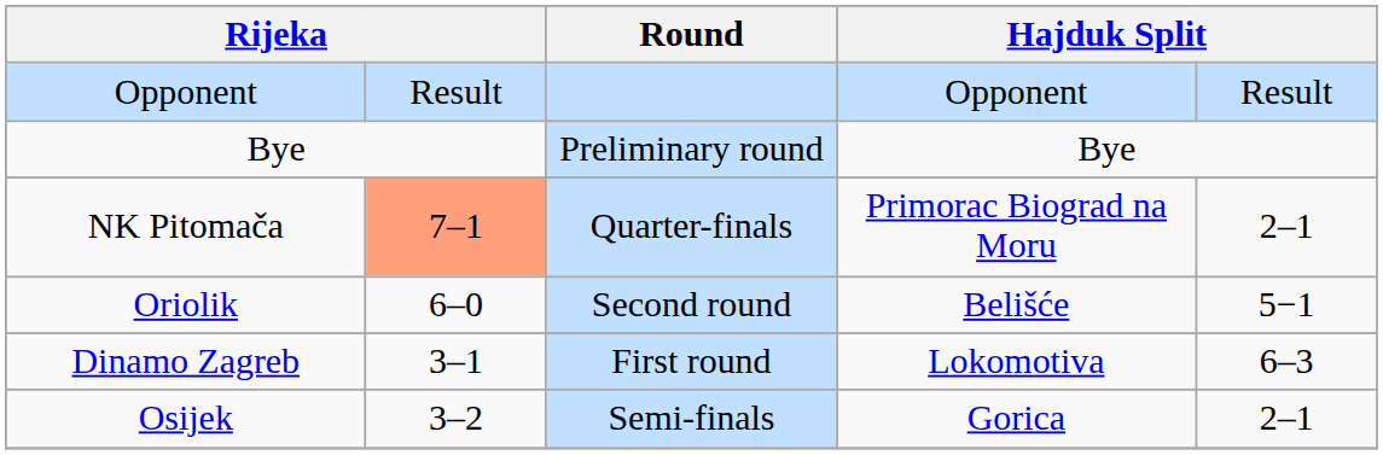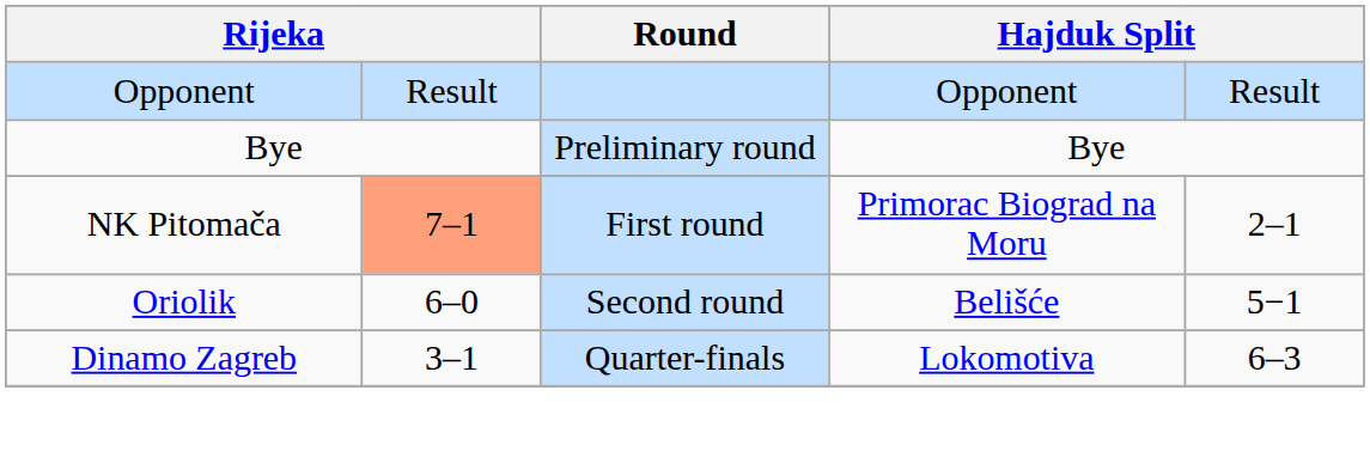NK Pitomača | Round: Quarter-finals -> First round
Dinamo Zagreb | Round: First round -> Quarter-finals
- row: Osijek | 3–2 | Semi-finals | Gorica | 2–1
